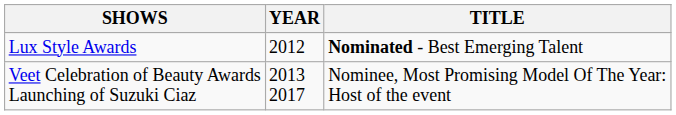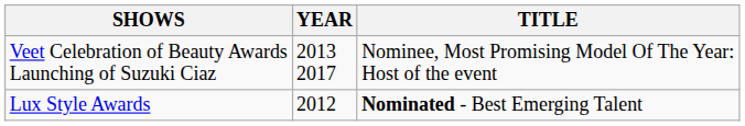rows swapped: Lux Style Awards <-> Veet Celebration of Beauty Awards Launching of Suzuki Ciaz
